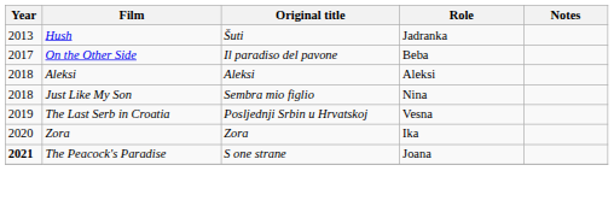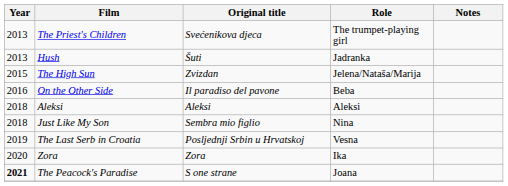+ row: 2013 | The Priest's Children | Svećenikova djeca | The trumpet-playing girl
+ row: 2015 | The High Sun | Zvizdan | Jelena/Nataša/Marija
On the Other Side | Year: 2017 -> 2016
